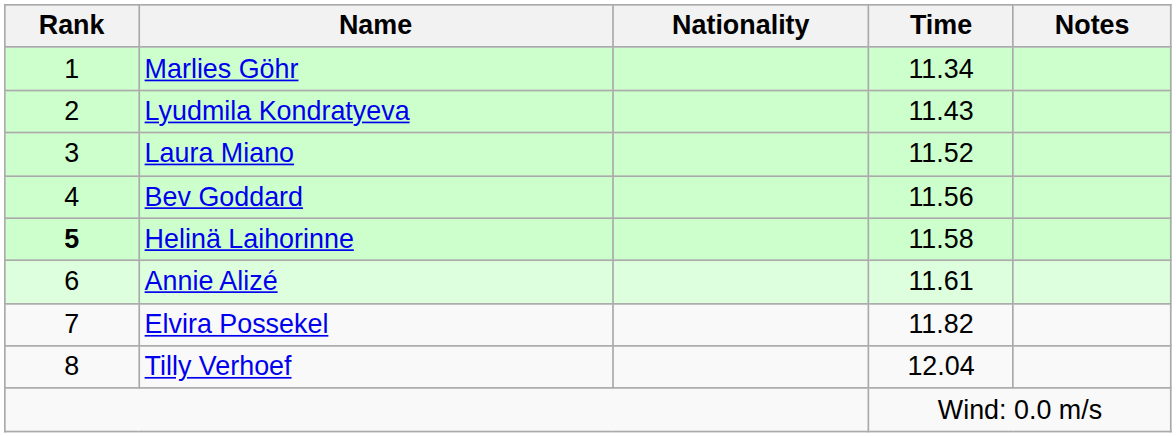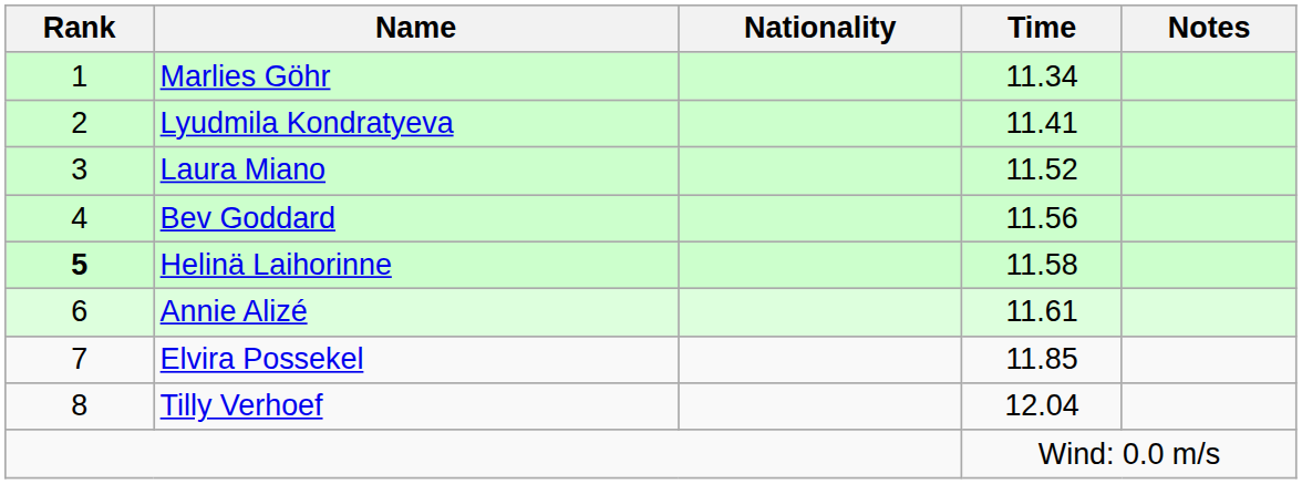Lyudmila Kondratyeva | Time: 11.43 -> 11.41
Elvira Possekel | Time: 11.82 -> 11.85
